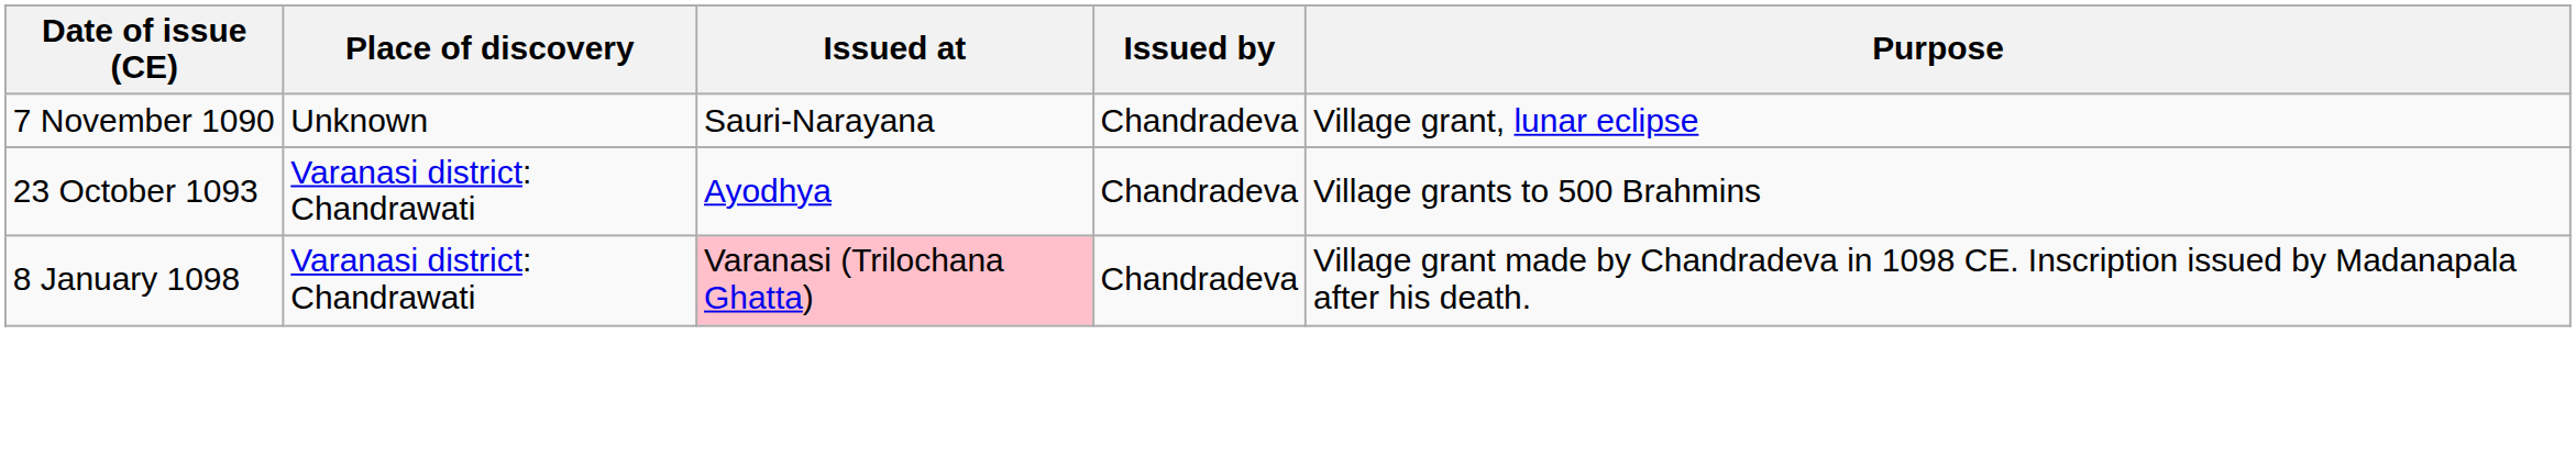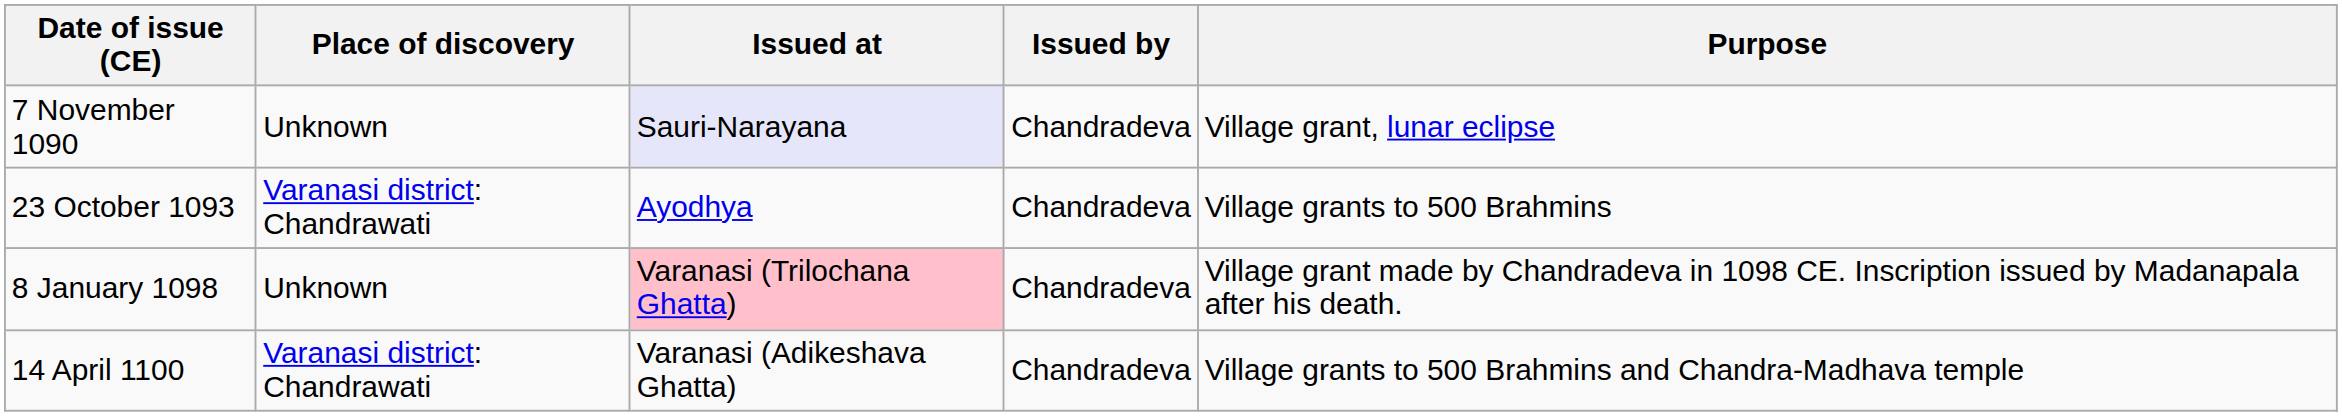7 November 1090 | Issued at: no background -> lavender background
8 January 1098 | Place of discovery: Varanasi district: Chandrawati -> Unknown
+ row: 14 April 1100 | Varanasi district: Chandrawati | Varanasi (Adikeshava Ghatta) | Chandradeva | Village grants to 500 Brahmins and Chandra-Madhava temple
